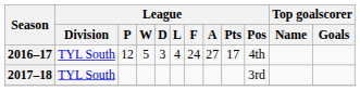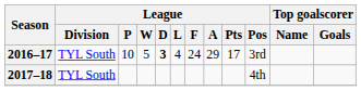2016–17 | League / P: 12 -> 10
2016–17 | League / D: normal -> bold
2016–17 | League / A: 27 -> 29
2016–17 | League / Pos: 4th -> 3rd
2017–18 | League / Pos: 3rd -> 4th
